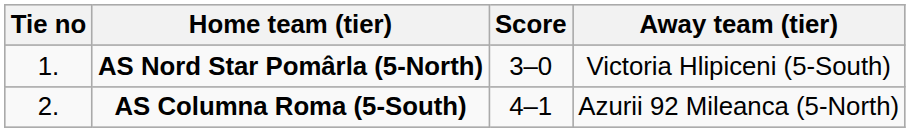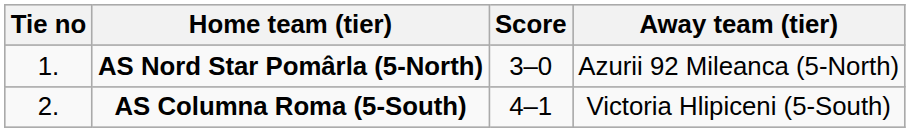AS Nord Star Pomârla (5-North) | Away team (tier): Victoria Hlipiceni (5-South) -> Azurii 92 Mileanca (5-North)
AS Columna Roma (5-South) | Away team (tier): Azurii 92 Mileanca (5-North) -> Victoria Hlipiceni (5-South)
